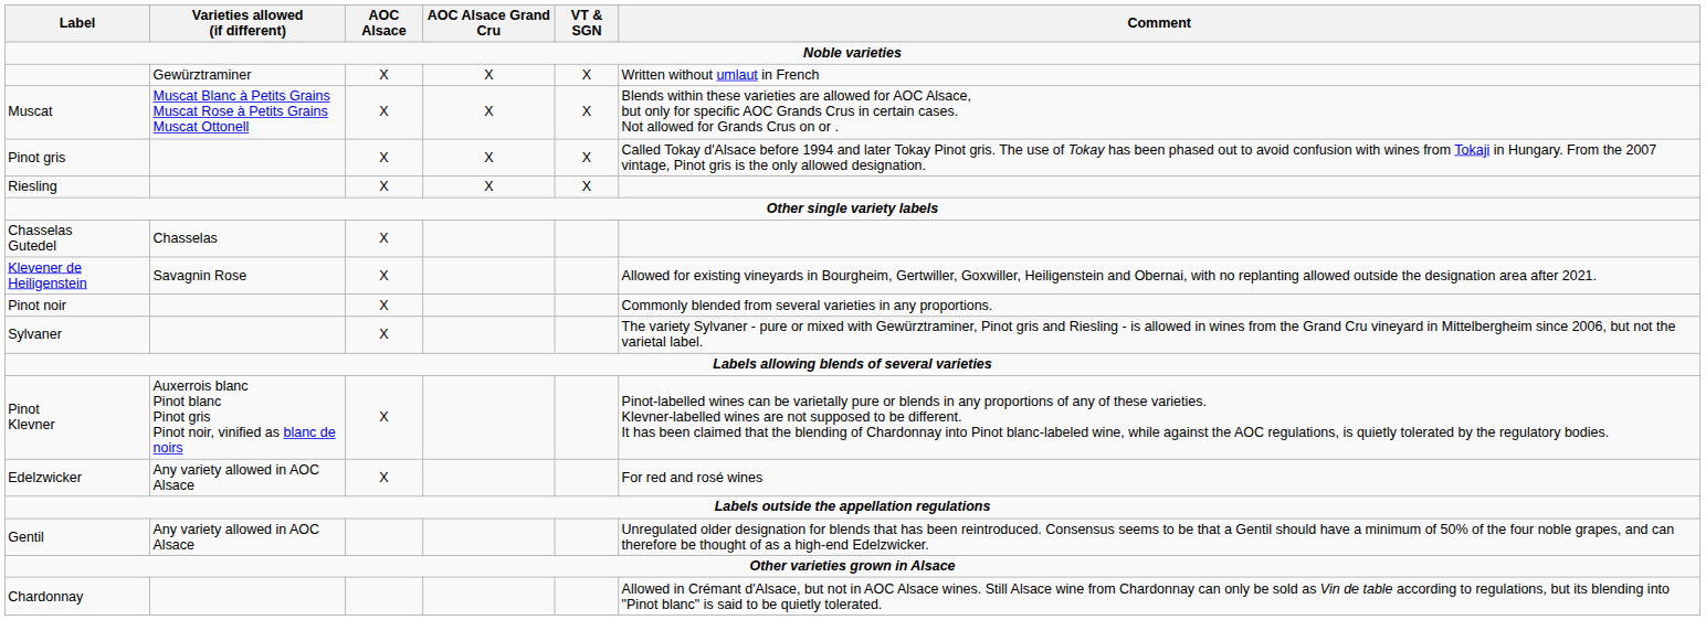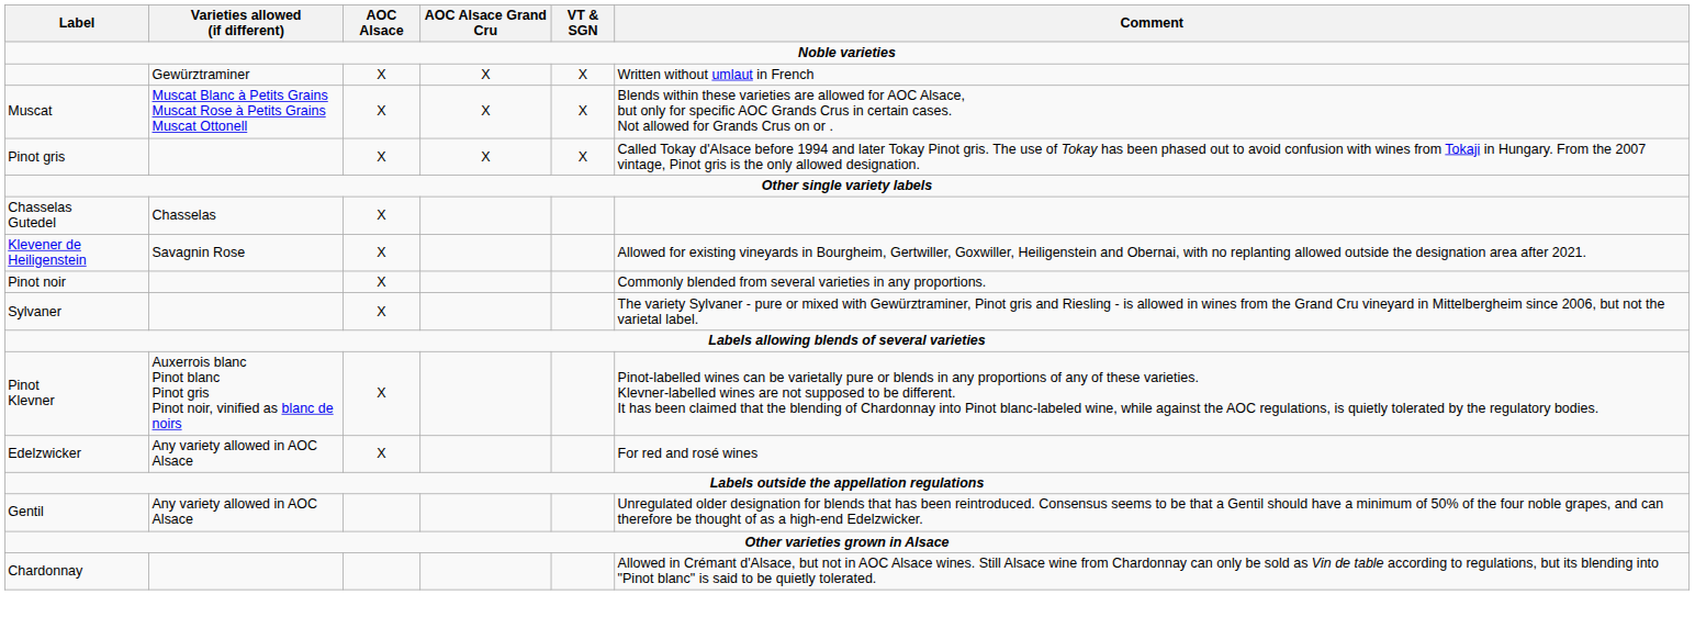- row: Riesling | X | X | X
